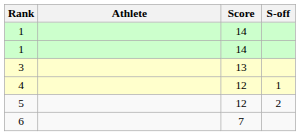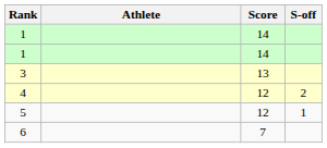4 | S-off: 1 -> 2
5 | S-off: 2 -> 1
